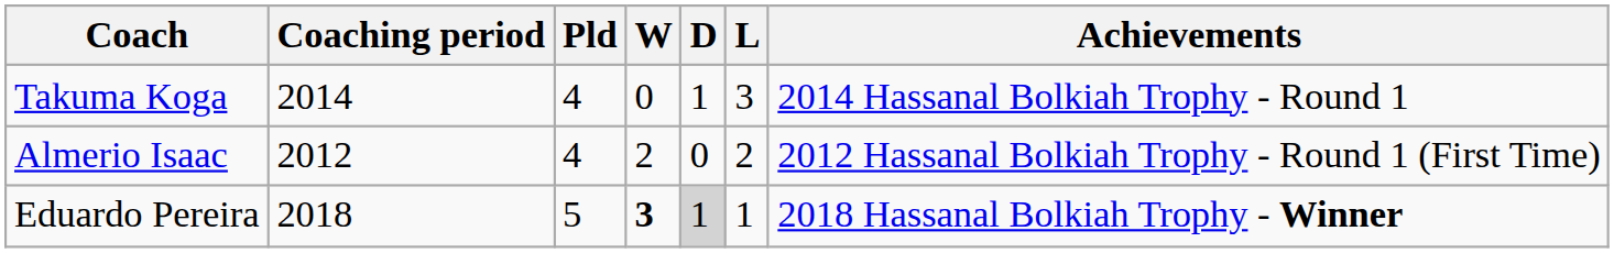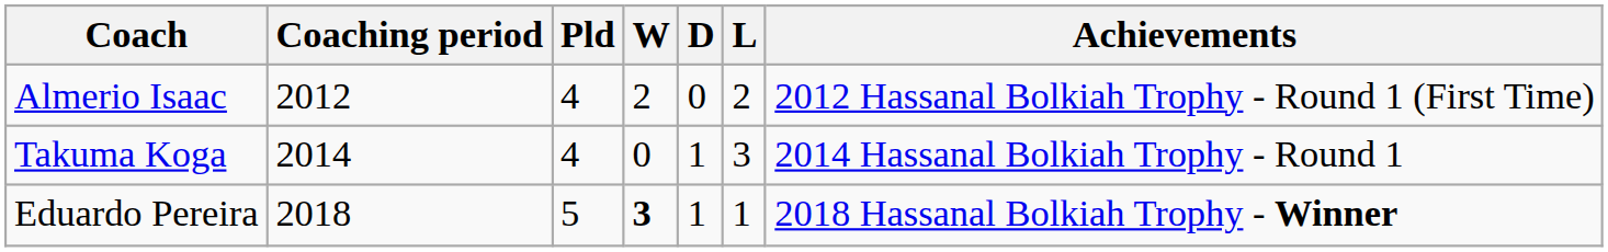rows swapped: Almerio Isaac <-> Takuma Koga
Eduardo Pereira | D: lightgrey background -> no background
